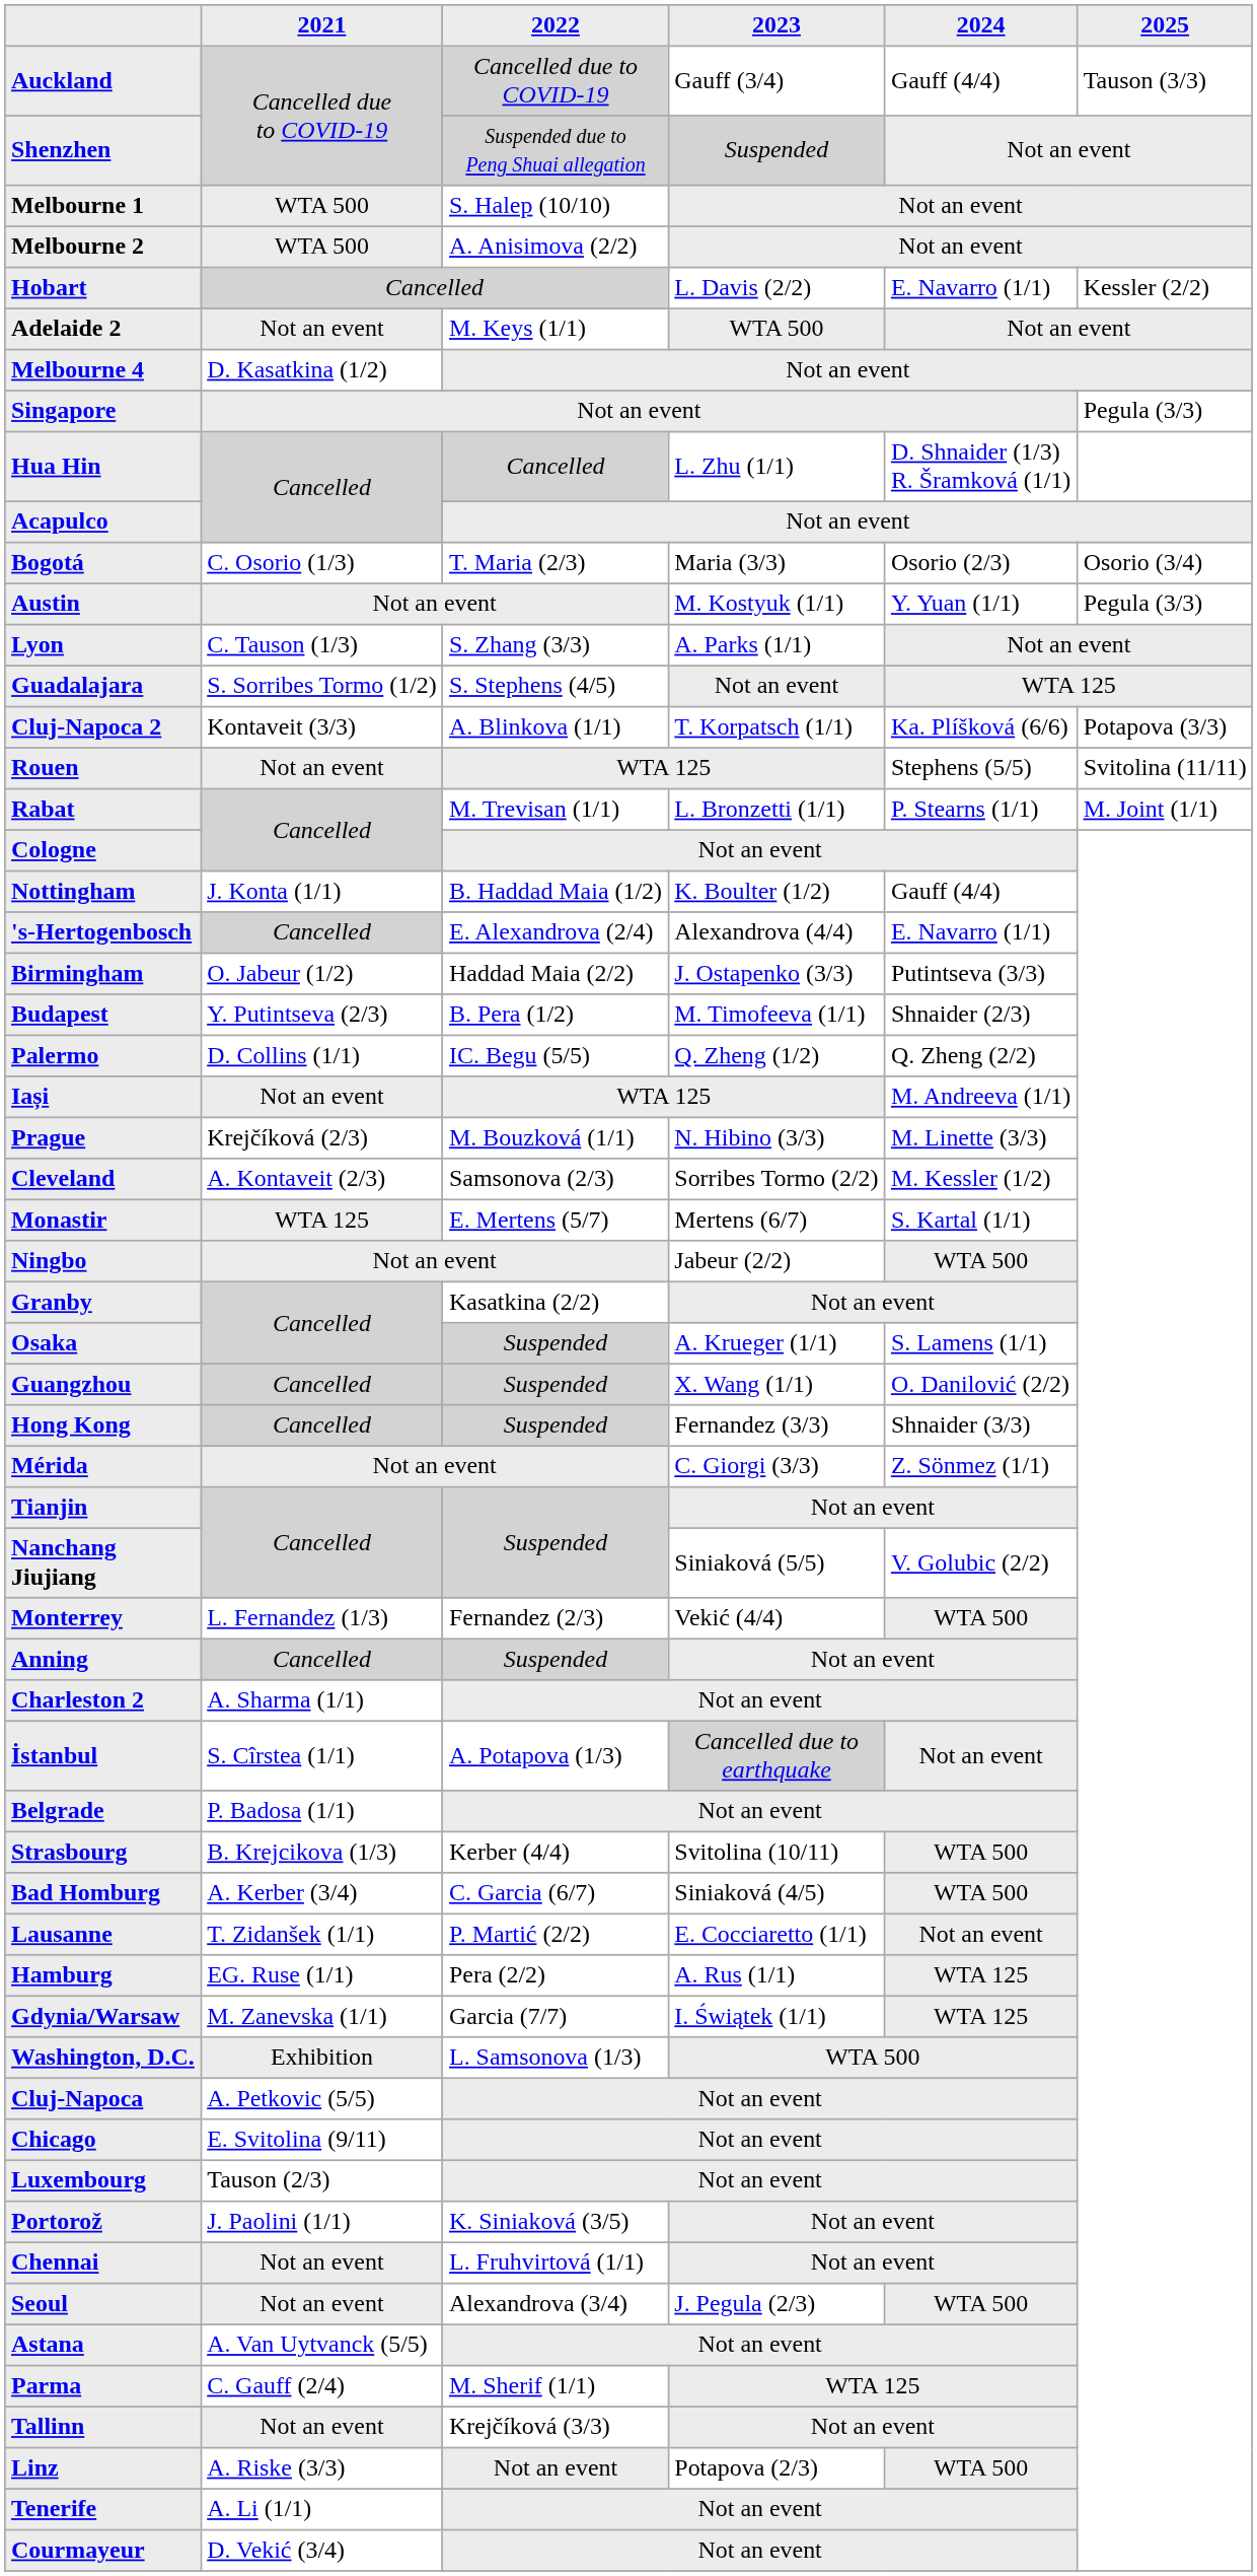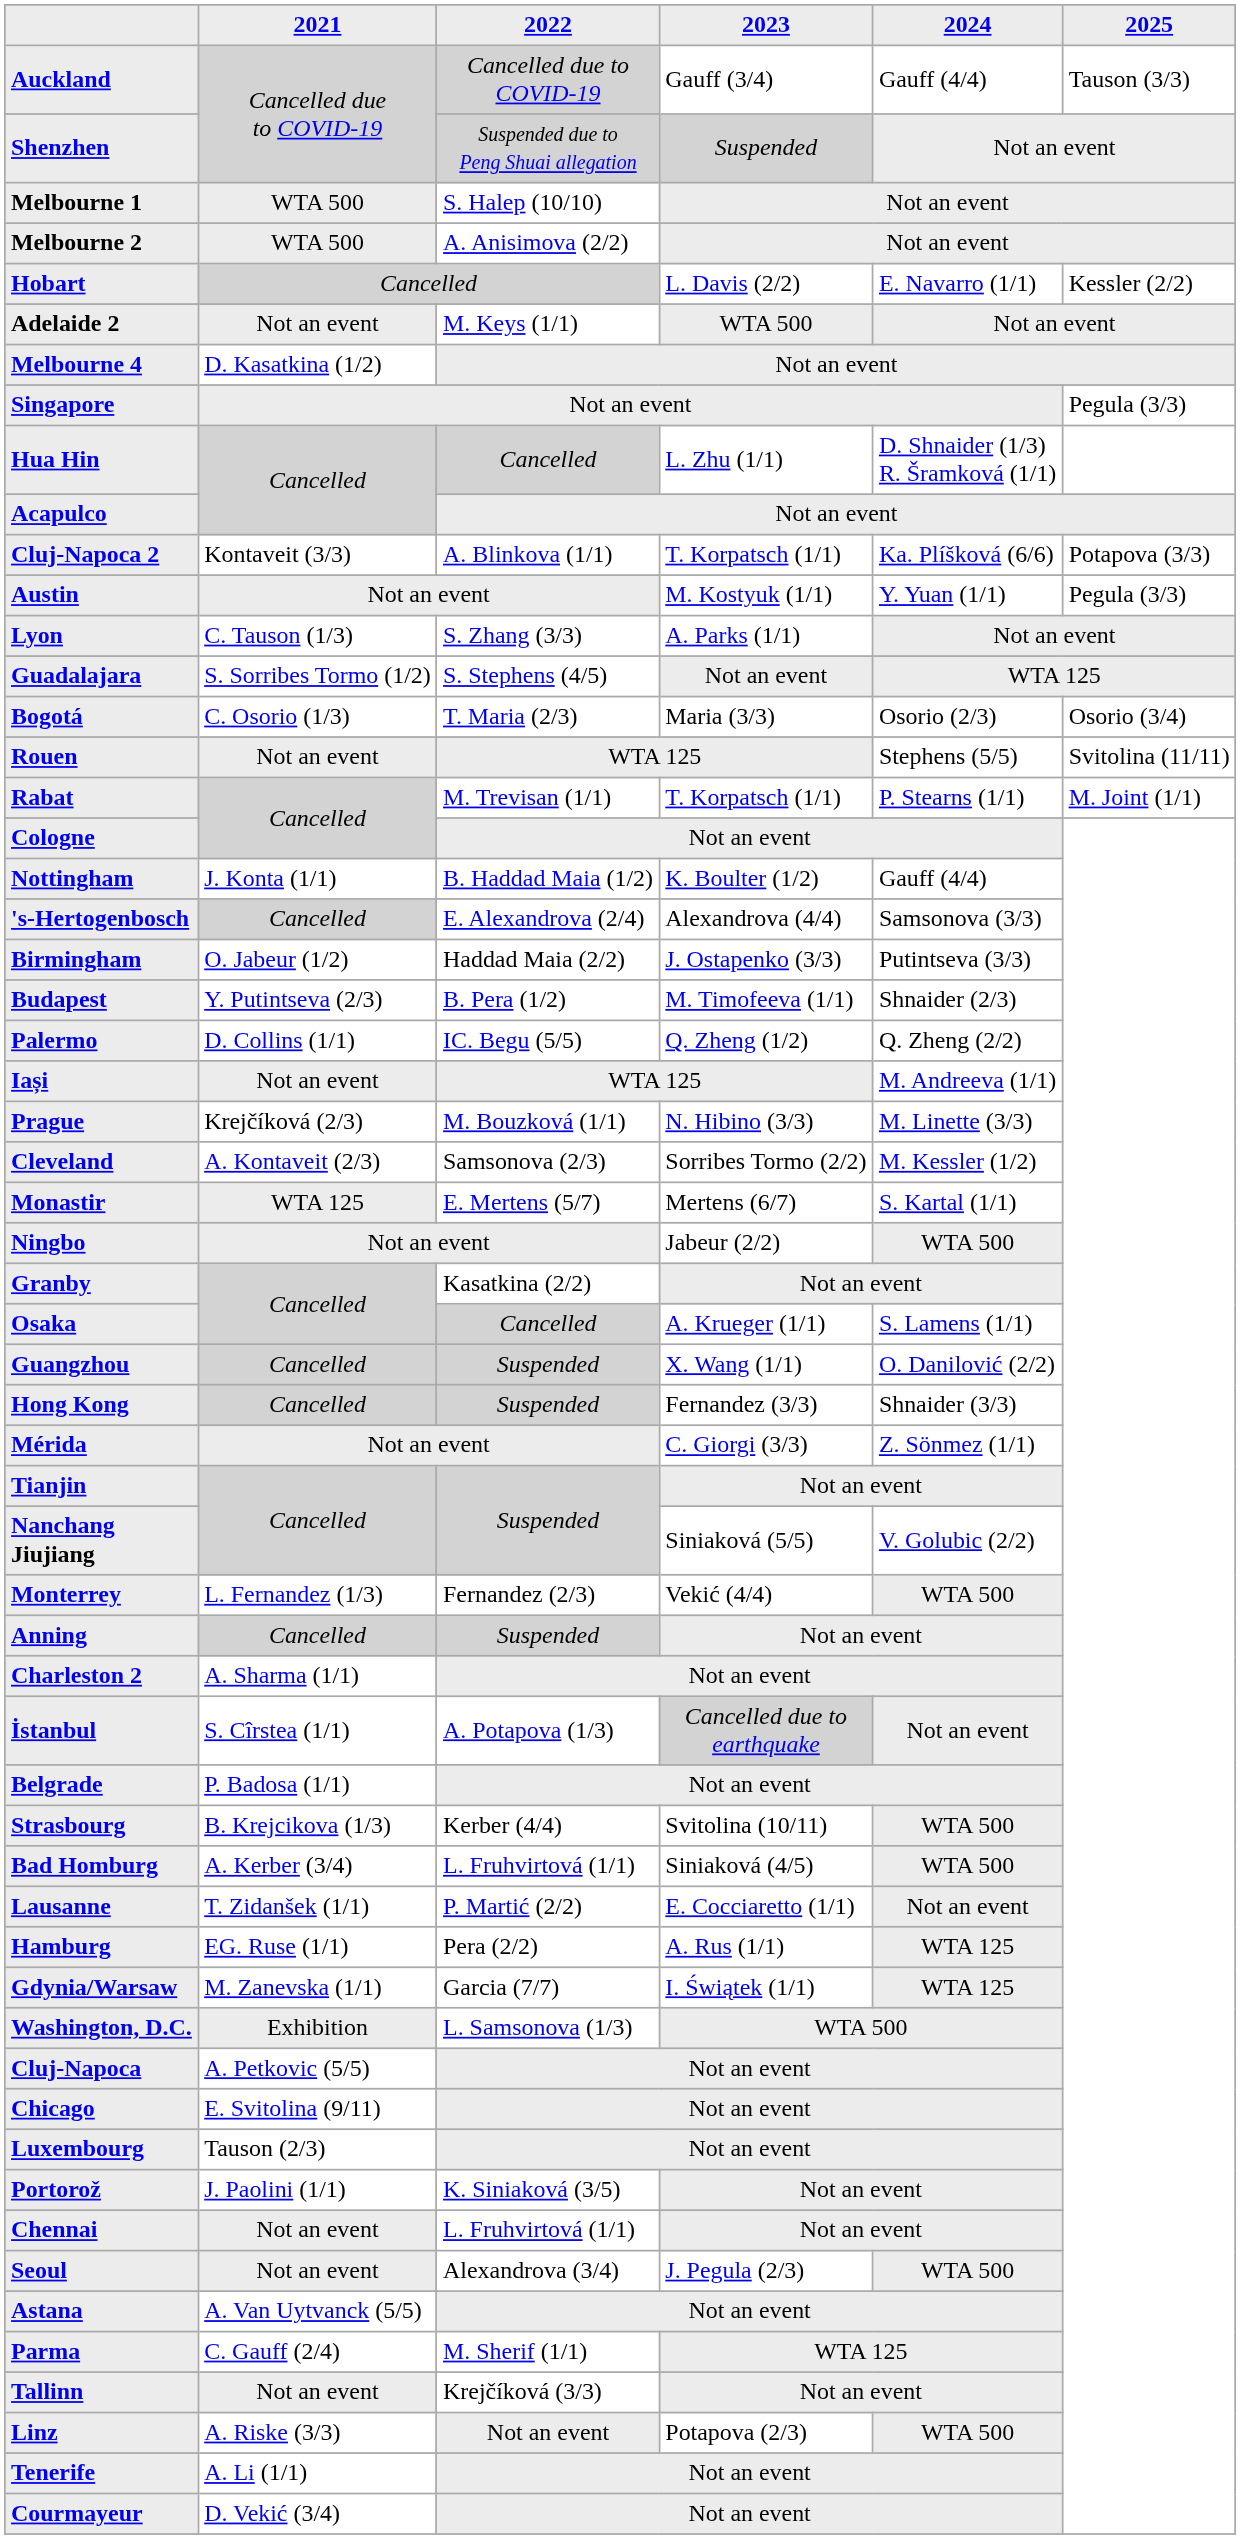rows swapped: Cluj-Napoca 2 <-> Bogotá
Rabat | 2023: L. Bronzetti (1/1) -> T. Korpatsch (1/1)
's-Hertogenbosch | 2024: E. Navarro (1/1) -> Samsonova (3/3)
Osaka | 2022: Suspended -> Cancelled
Bad Homburg | 2022: C. Garcia (6/7) -> L. Fruhvirtová (1/1)
